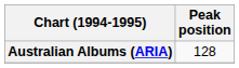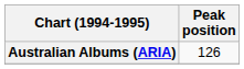Australian Albums (ARIA) | Peak position: 128 -> 126
